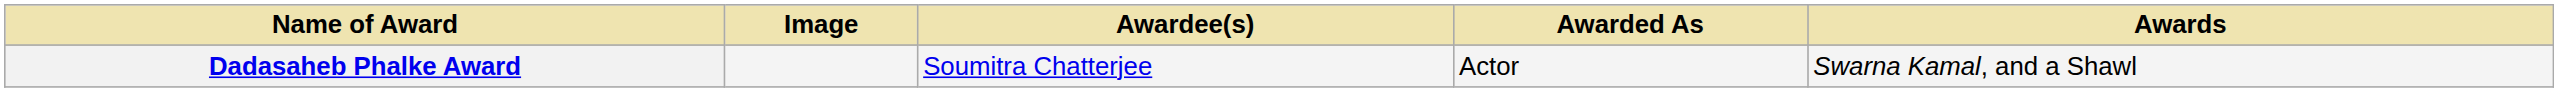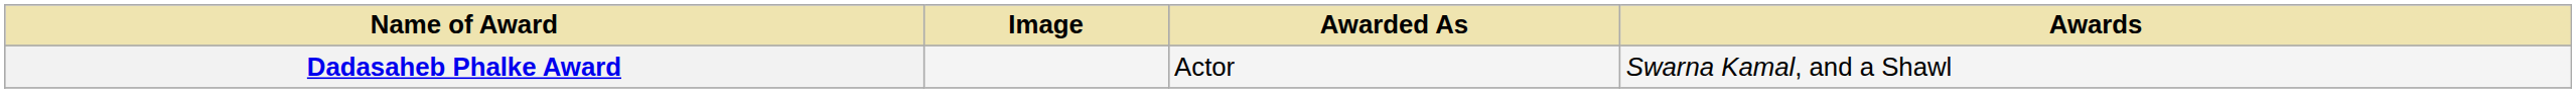- column: Awardee(s) | Soumitra Chatterjee
